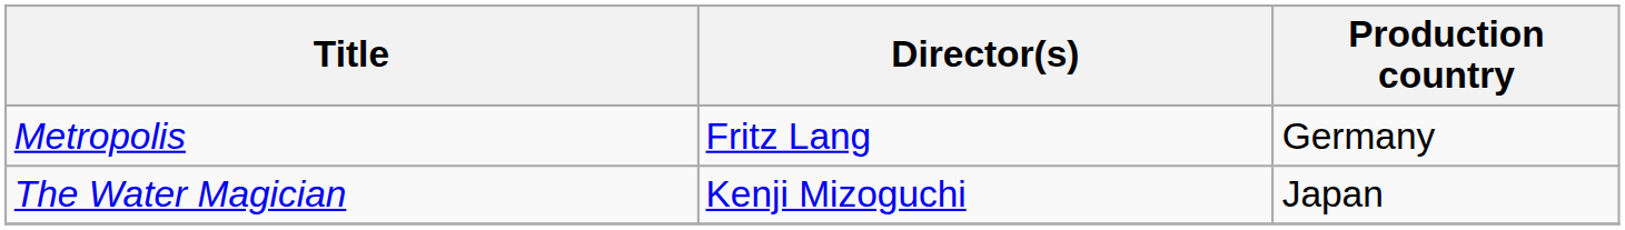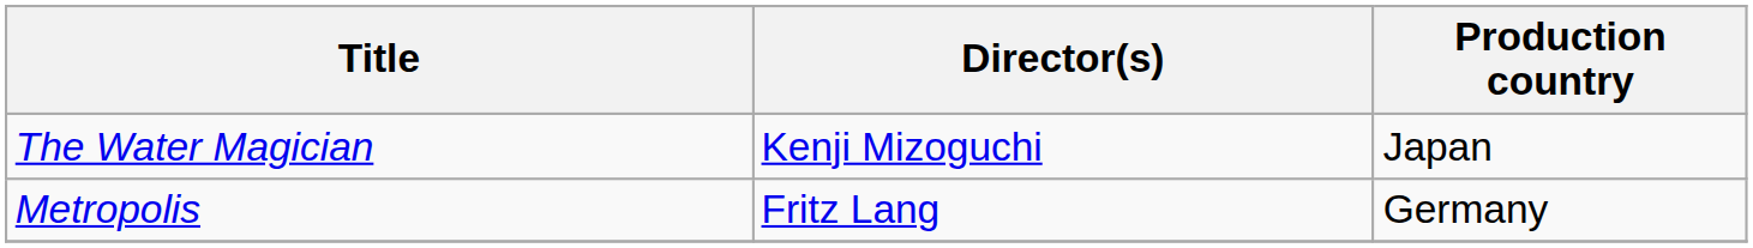rows swapped: Metropolis <-> The Water Magician
